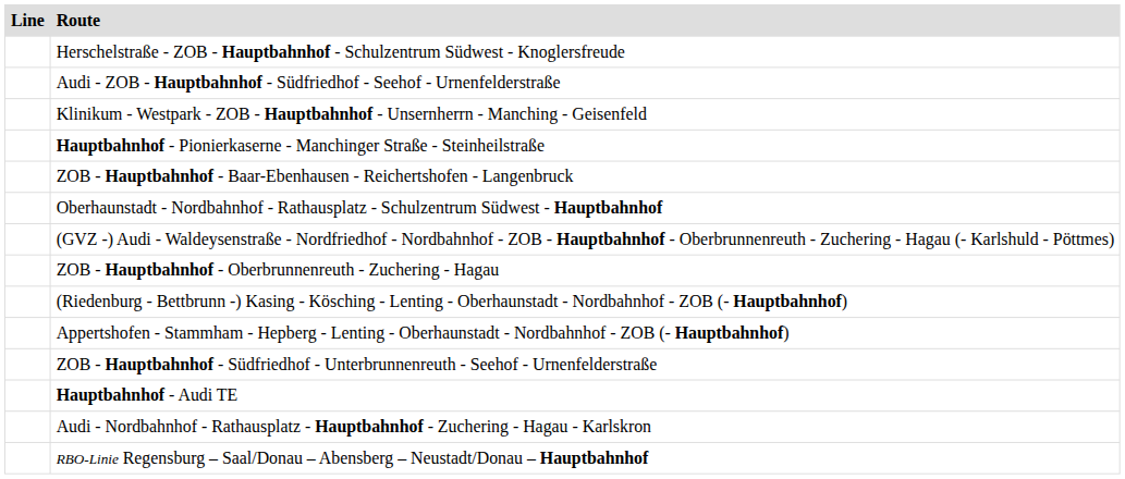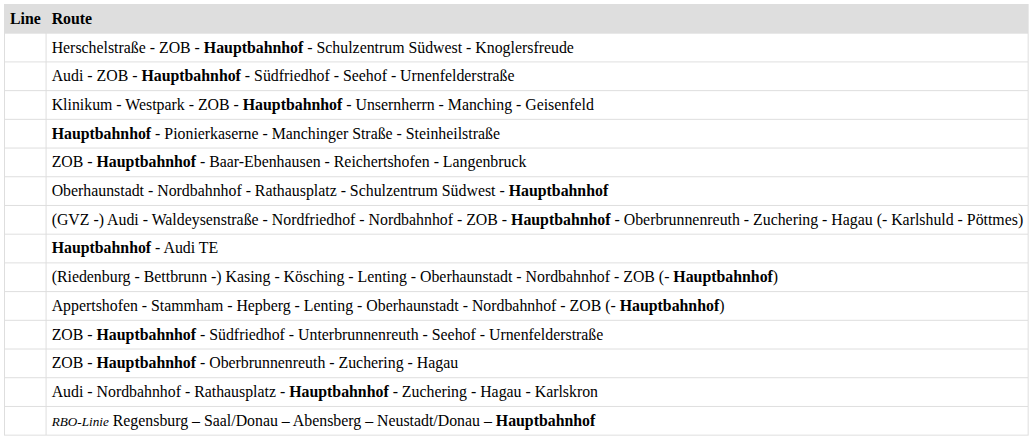rows swapped: Hauptbahnhof - Audi TE <-> ZOB - Hauptbahnhof - Oberbrunnenreuth - Zuchering - Hagau
